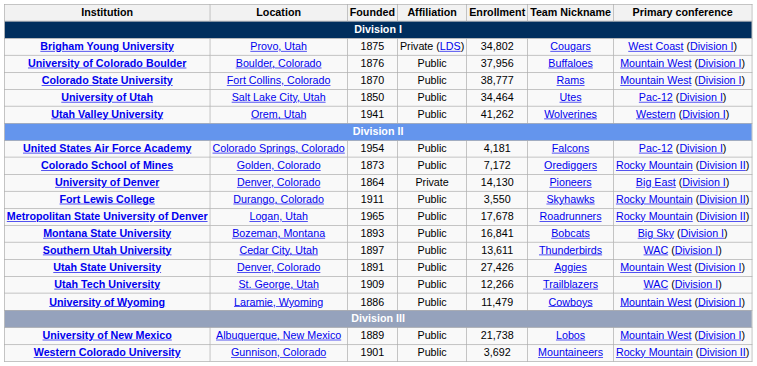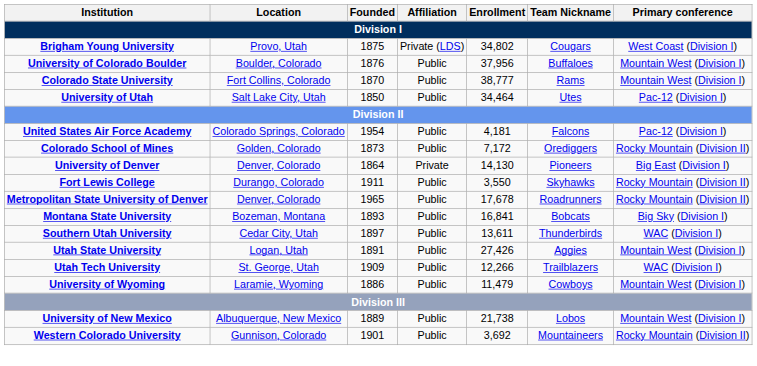- row: Utah Valley University | Orem, Utah | 1941 | Public | 41,262 | Wolverines | Western (Division I)
Metropolitan State University of Denver | Location: Logan, Utah -> Denver, Colorado
Utah State University | Location: Denver, Colorado -> Logan, Utah
